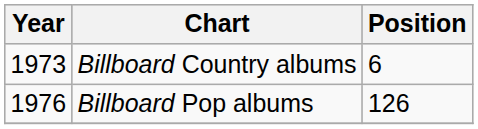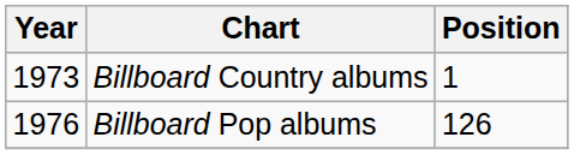Billboard Country albums | Position: 6 -> 1
